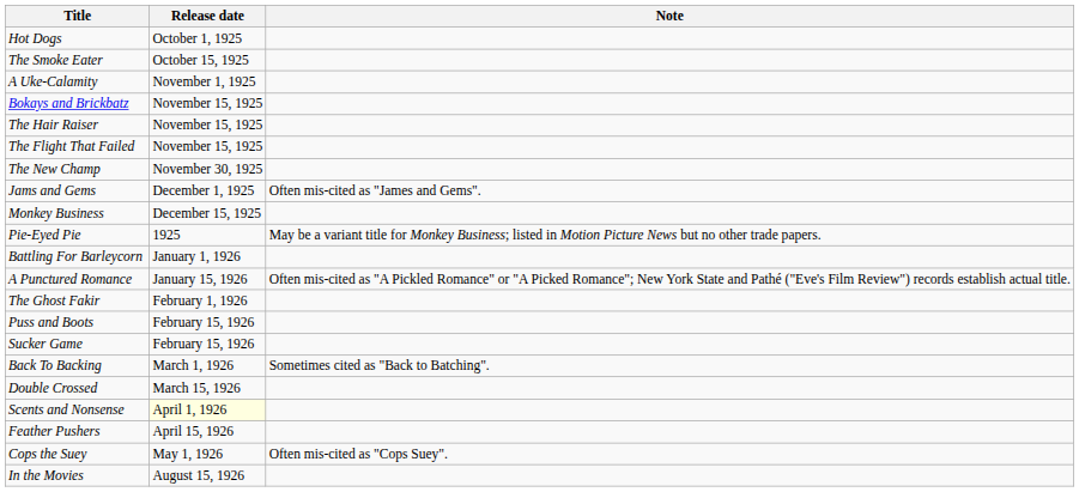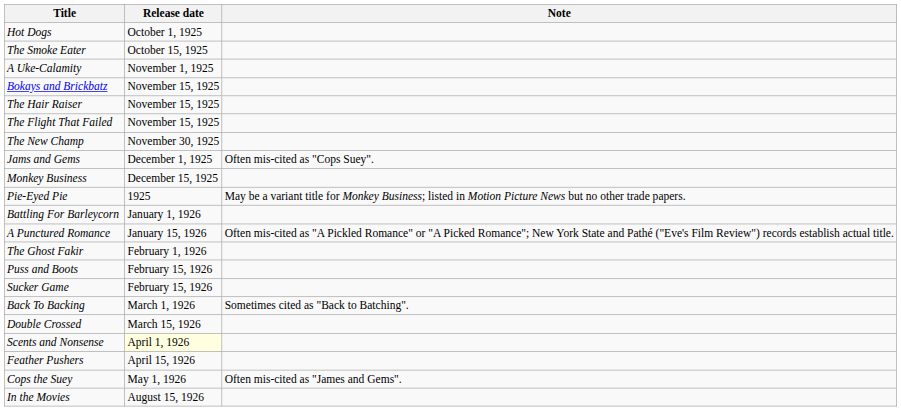Jams and Gems | Note: Often mis-cited as "James and Gems". -> Often mis-cited as "Cops Suey".
Cops the Suey | Note: Often mis-cited as "Cops Suey". -> Often mis-cited as "James and Gems".
